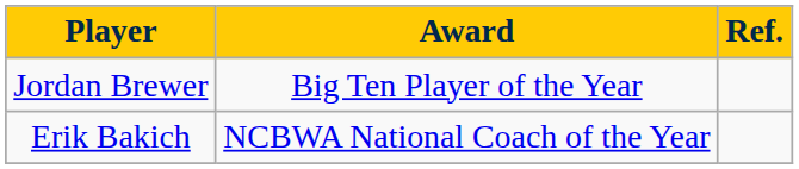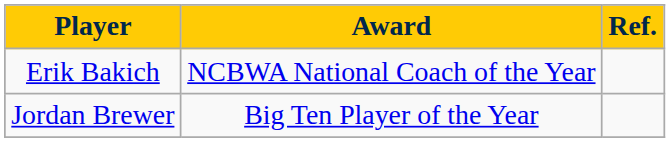rows swapped: Jordan Brewer <-> Erik Bakich
